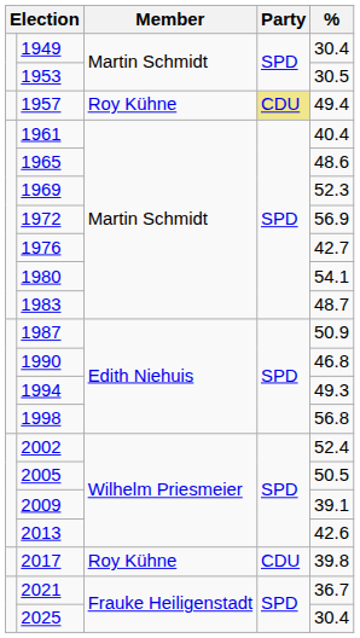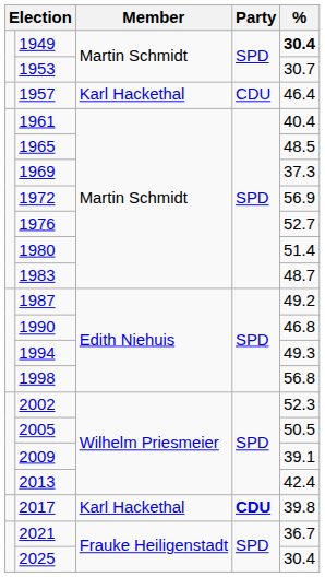1949 | %: normal -> bold
1953 | %: 30.5 -> 30.7
1957 | Member: Roy Kühne -> Karl Hackethal
1957 | Party: khaki background -> no background
1957 | %: 49.4 -> 46.4
1965 | %: 48.6 -> 48.5
1969 | %: 52.3 -> 37.3
1976 | %: 42.7 -> 52.7
1980 | %: 54.1 -> 51.4
1987 | %: 50.9 -> 49.2
2002 | %: 52.4 -> 52.3
2013 | %: 42.6 -> 42.4
2017 | Member: Roy Kühne -> Karl Hackethal
2017 | Party: normal -> bold
